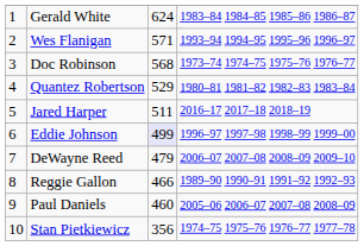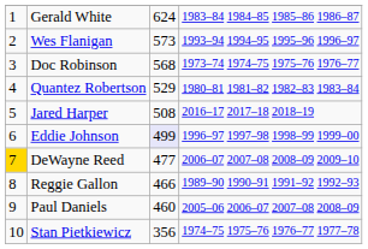Wes Flanigan | column 3: 571 -> 573
Jared Harper | column 3: 511 -> 508
DeWayne Reed | column 1: no background -> gold background
DeWayne Reed | column 3: 479 -> 477
